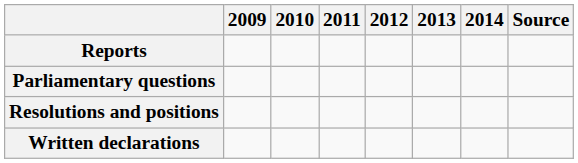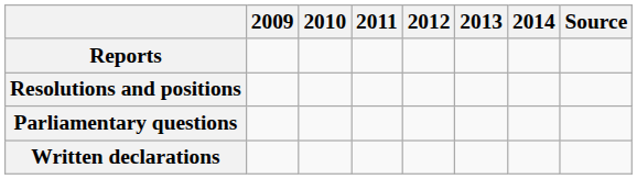rows swapped: Resolutions and positions <-> Parliamentary questions
